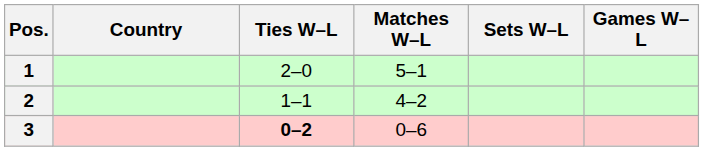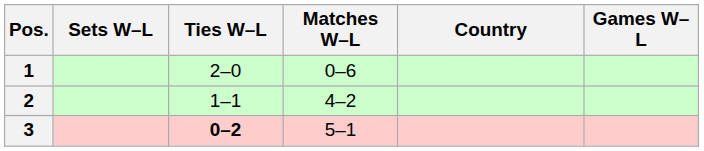columns swapped: Country <-> Sets W–L
1 | Matches W–L: 5–1 -> 0–6
3 | Matches W–L: 0–6 -> 5–1
